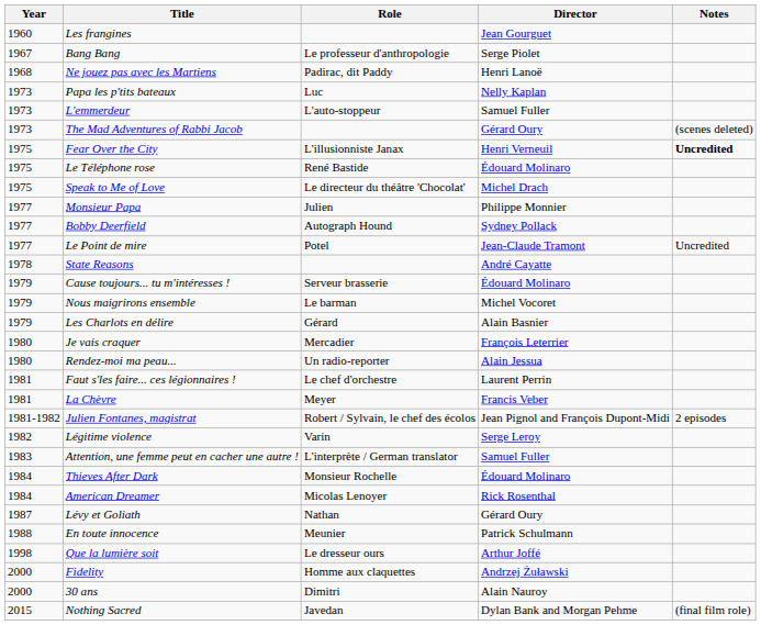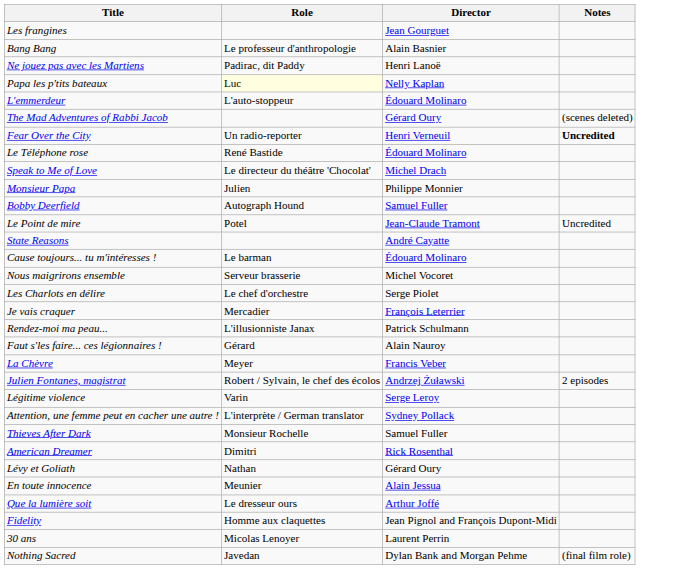- column: Year | 1960 | 1967 | 1968 | 1973 | 1973 | 1973 | 1975 | 1975 | 1975 | 1977 | 1977 | 1977 | 1978 | 1979 | 1979 | 1979 | 1980 | 1980 | 1981 | 1981 | 1981-1982 | 1982 | 1983 | 1984 | 1984 | 1987 | 1988 | 1998 | 2000 | 2000 | 2015
Bang Bang | Director: Serge Piolet -> Alain Basnier
Papa les p'tits bateaux | Role: no background -> lightyellow background
L'emmerdeur | Director: Samuel Fuller -> Édouard Molinaro
Fear Over the City | Role: L'illusionniste Janax -> Un radio-reporter
Bobby Deerfield | Director: Sydney Pollack -> Samuel Fuller
Cause toujours... tu m'intéresses ! | Role: Serveur brasserie -> Le barman
Nous maigrirons ensemble | Role: Le barman -> Serveur brasserie
Les Charlots en délire | Role: Gérard -> Le chef d'orchestre
Les Charlots en délire | Director: Alain Basnier -> Serge Piolet
Rendez-moi ma peau... | Role: Un radio-reporter -> L'illusionniste Janax
Rendez-moi ma peau... | Director: Alain Jessua -> Patrick Schulmann
Faut s'les faire... ces légionnaires ! | Role: Le chef d'orchestre -> Gérard
Faut s'les faire... ces légionnaires ! | Director: Laurent Perrin -> Alain Nauroy
Julien Fontanes, magistrat | Director: Jean Pignol and François Dupont-Midi -> Andrzej Żuławski
Attention, une femme peut en cacher une autre ! | Director: Samuel Fuller -> Sydney Pollack
Thieves After Dark | Director: Édouard Molinaro -> Samuel Fuller
American Dreamer | Role: Micolas Lenoyer -> Dimitri
En toute innocence | Director: Patrick Schulmann -> Alain Jessua
Fidelity | Director: Andrzej Żuławski -> Jean Pignol and François Dupont-Midi
30 ans | Role: Dimitri -> Micolas Lenoyer
30 ans | Director: Alain Nauroy -> Laurent Perrin
